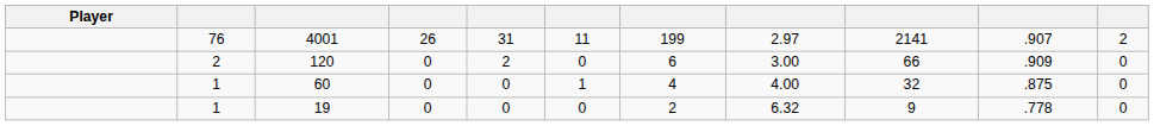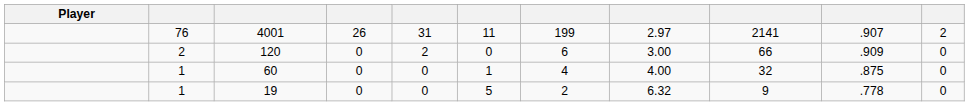19 | column 6: 0 -> 5
